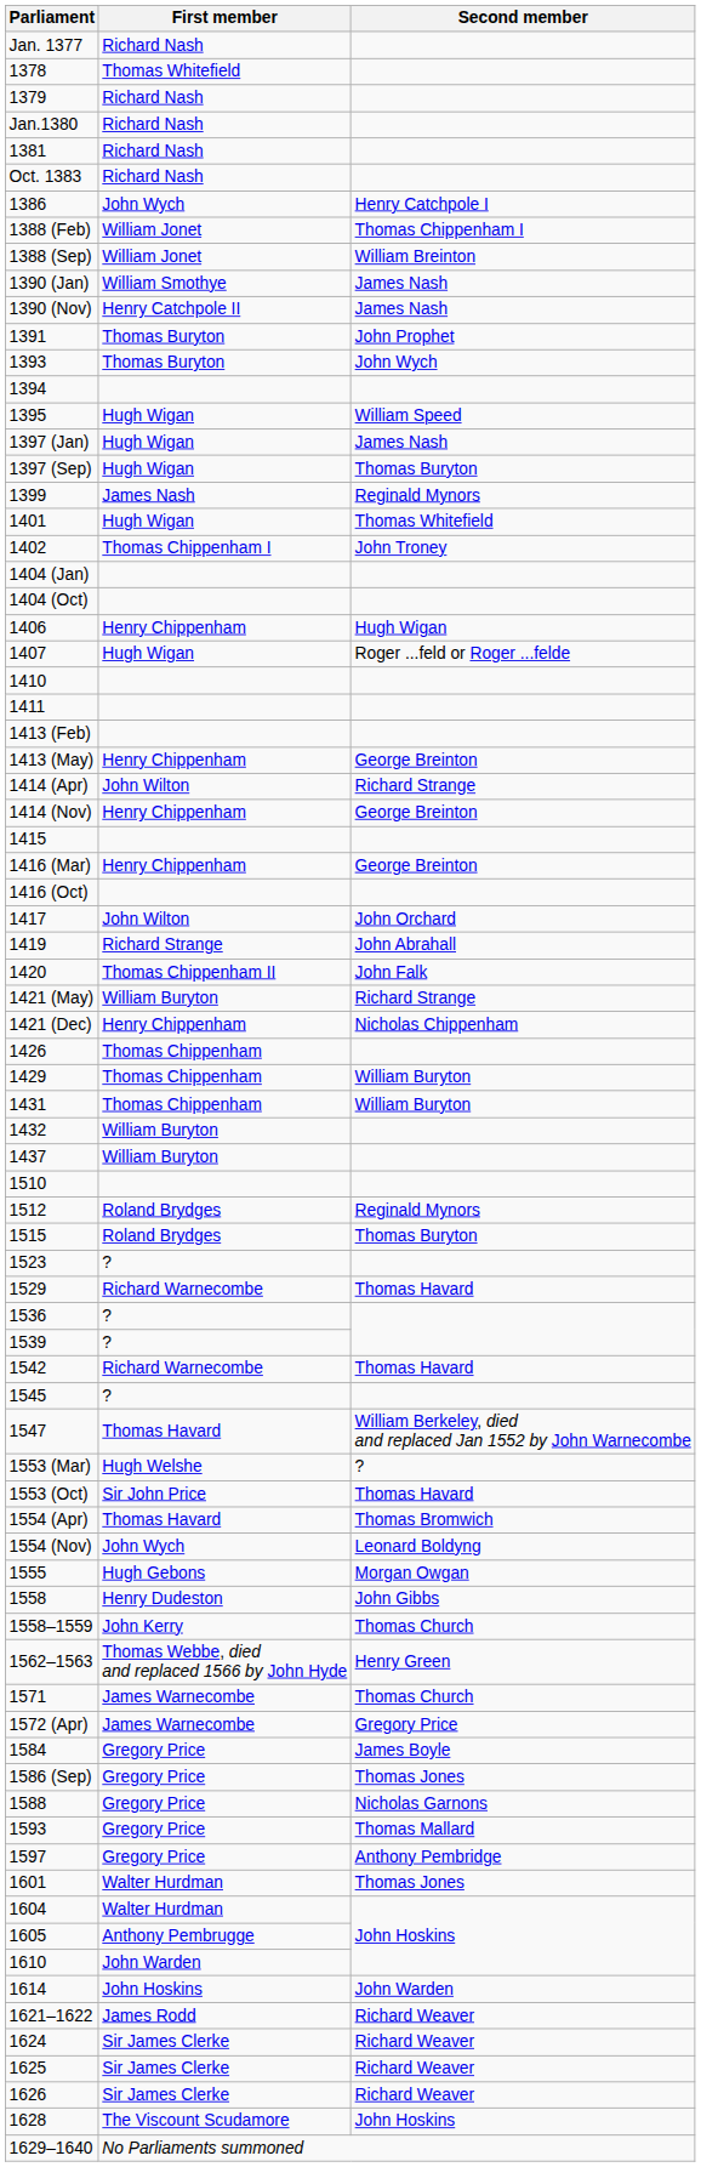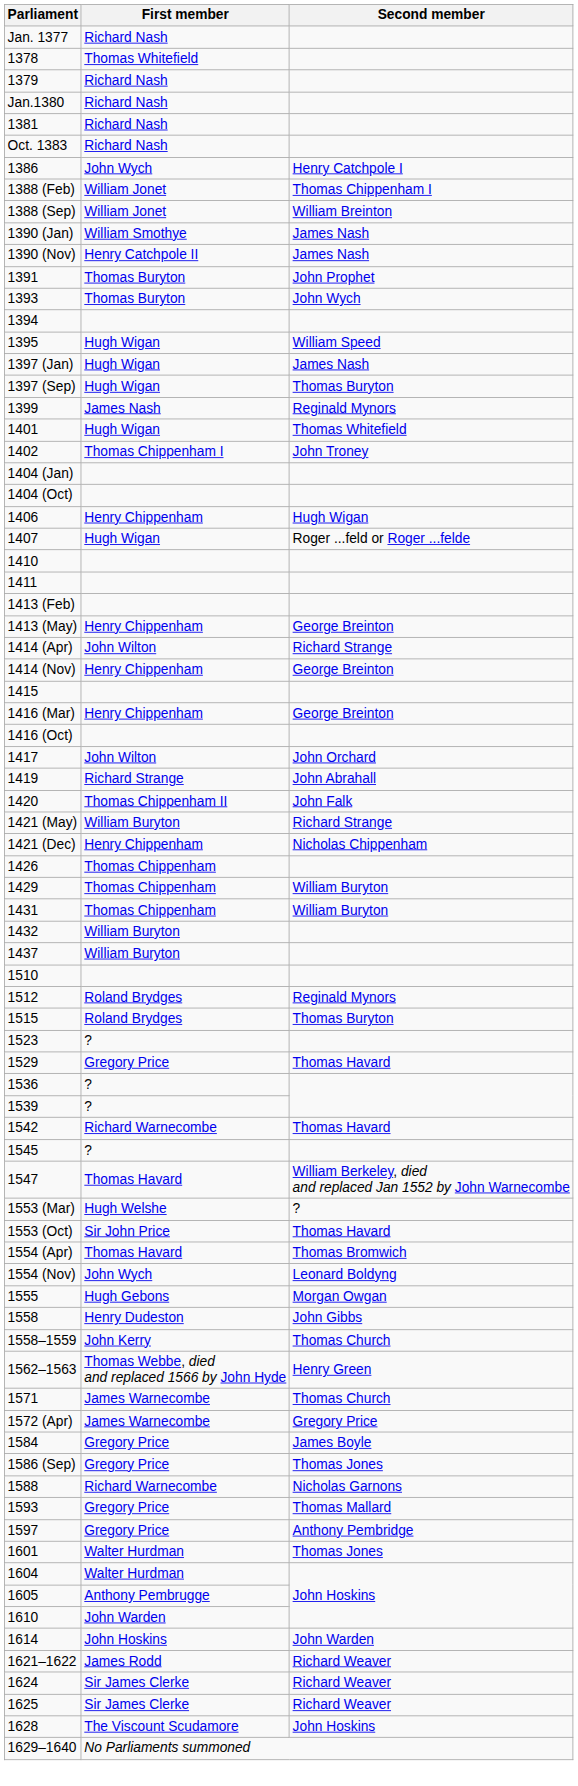1529 | First member: Richard Warnecombe -> Gregory Price
1588 | First member: Gregory Price -> Richard Warnecombe
- row: 1626 | Sir James Clerke | Richard Weaver
